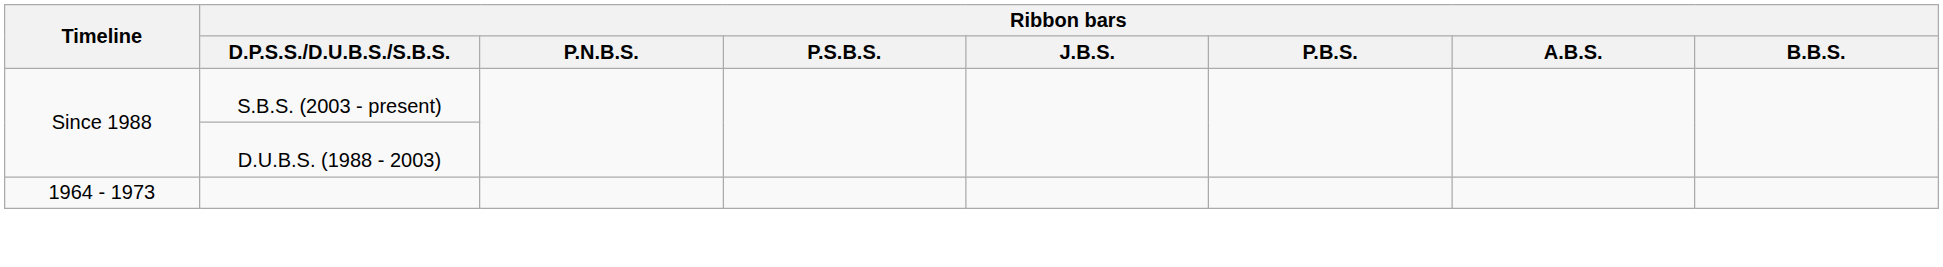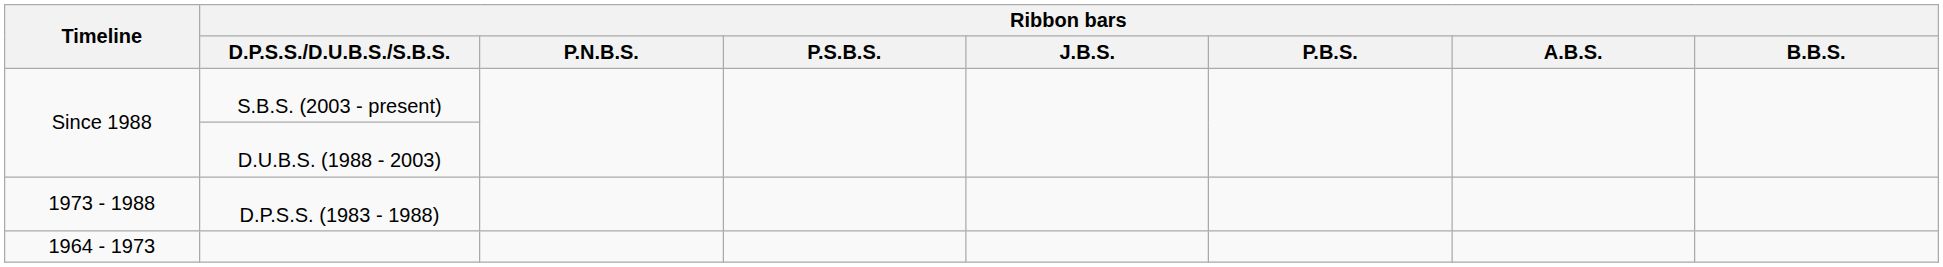+ row: 1973 - 1988 | D.P.S.S. (1983 - 1988)
